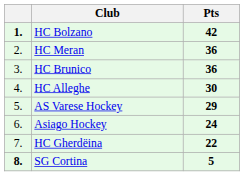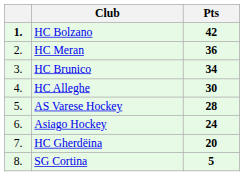HC Brunico | Pts: 36 -> 34
AS Varese Hockey | Pts: 29 -> 28
HC Gherdëina | Pts: 22 -> 20
SG Cortina | column 1: bold -> normal
